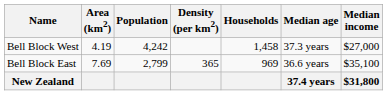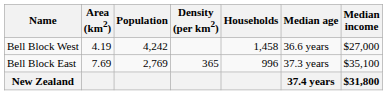Bell Block West | Median age: 37.3 years -> 36.6 years
Bell Block East | Population: 2,799 -> 2,769
Bell Block East | Households: 969 -> 996
Bell Block East | Median age: 36.6 years -> 37.3 years
